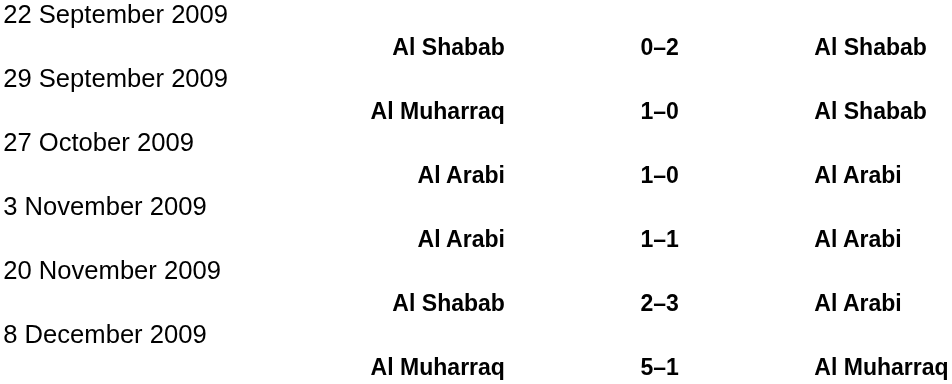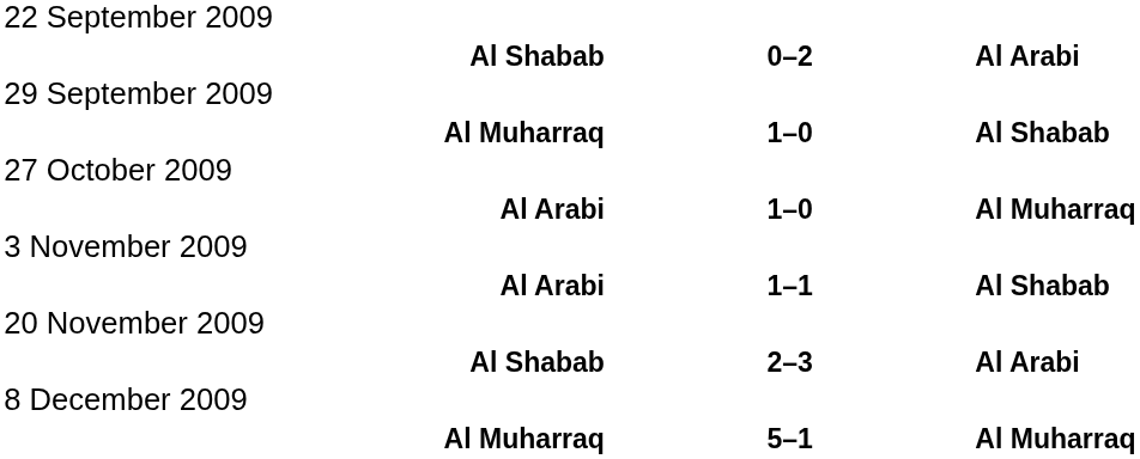Al Shabab / 0–2 | column 3: Al Shabab -> Al Arabi
Al Arabi / 1–0 | column 3: Al Arabi -> Al Muharraq
Al Arabi / 1–1 | column 3: Al Arabi -> Al Shabab
